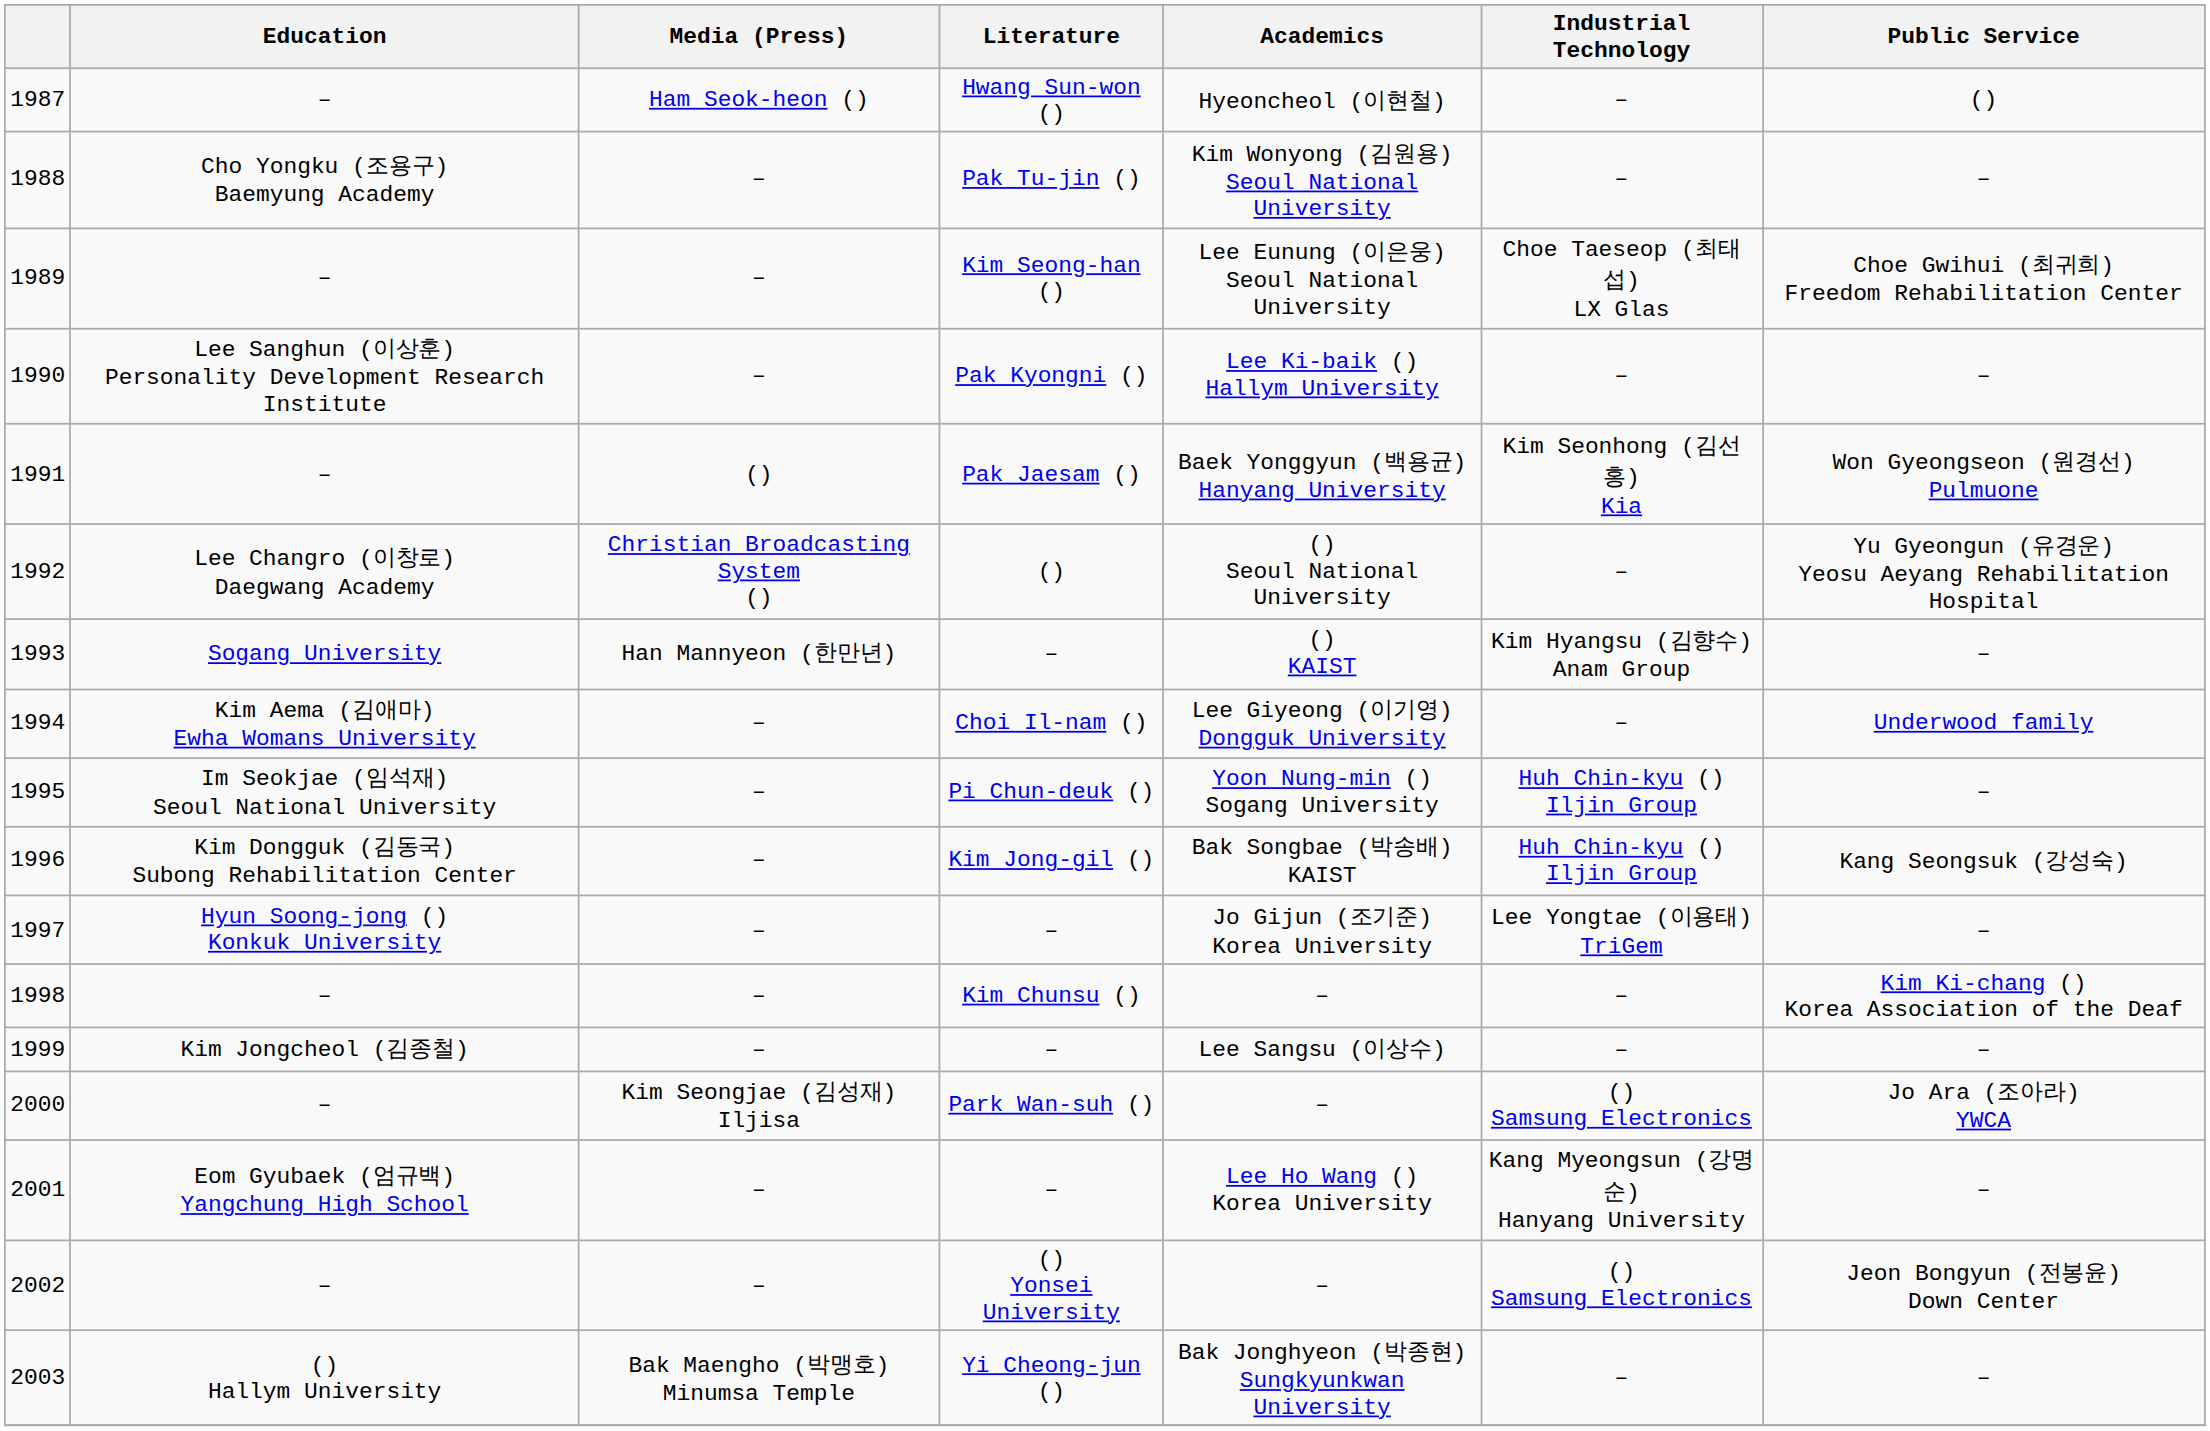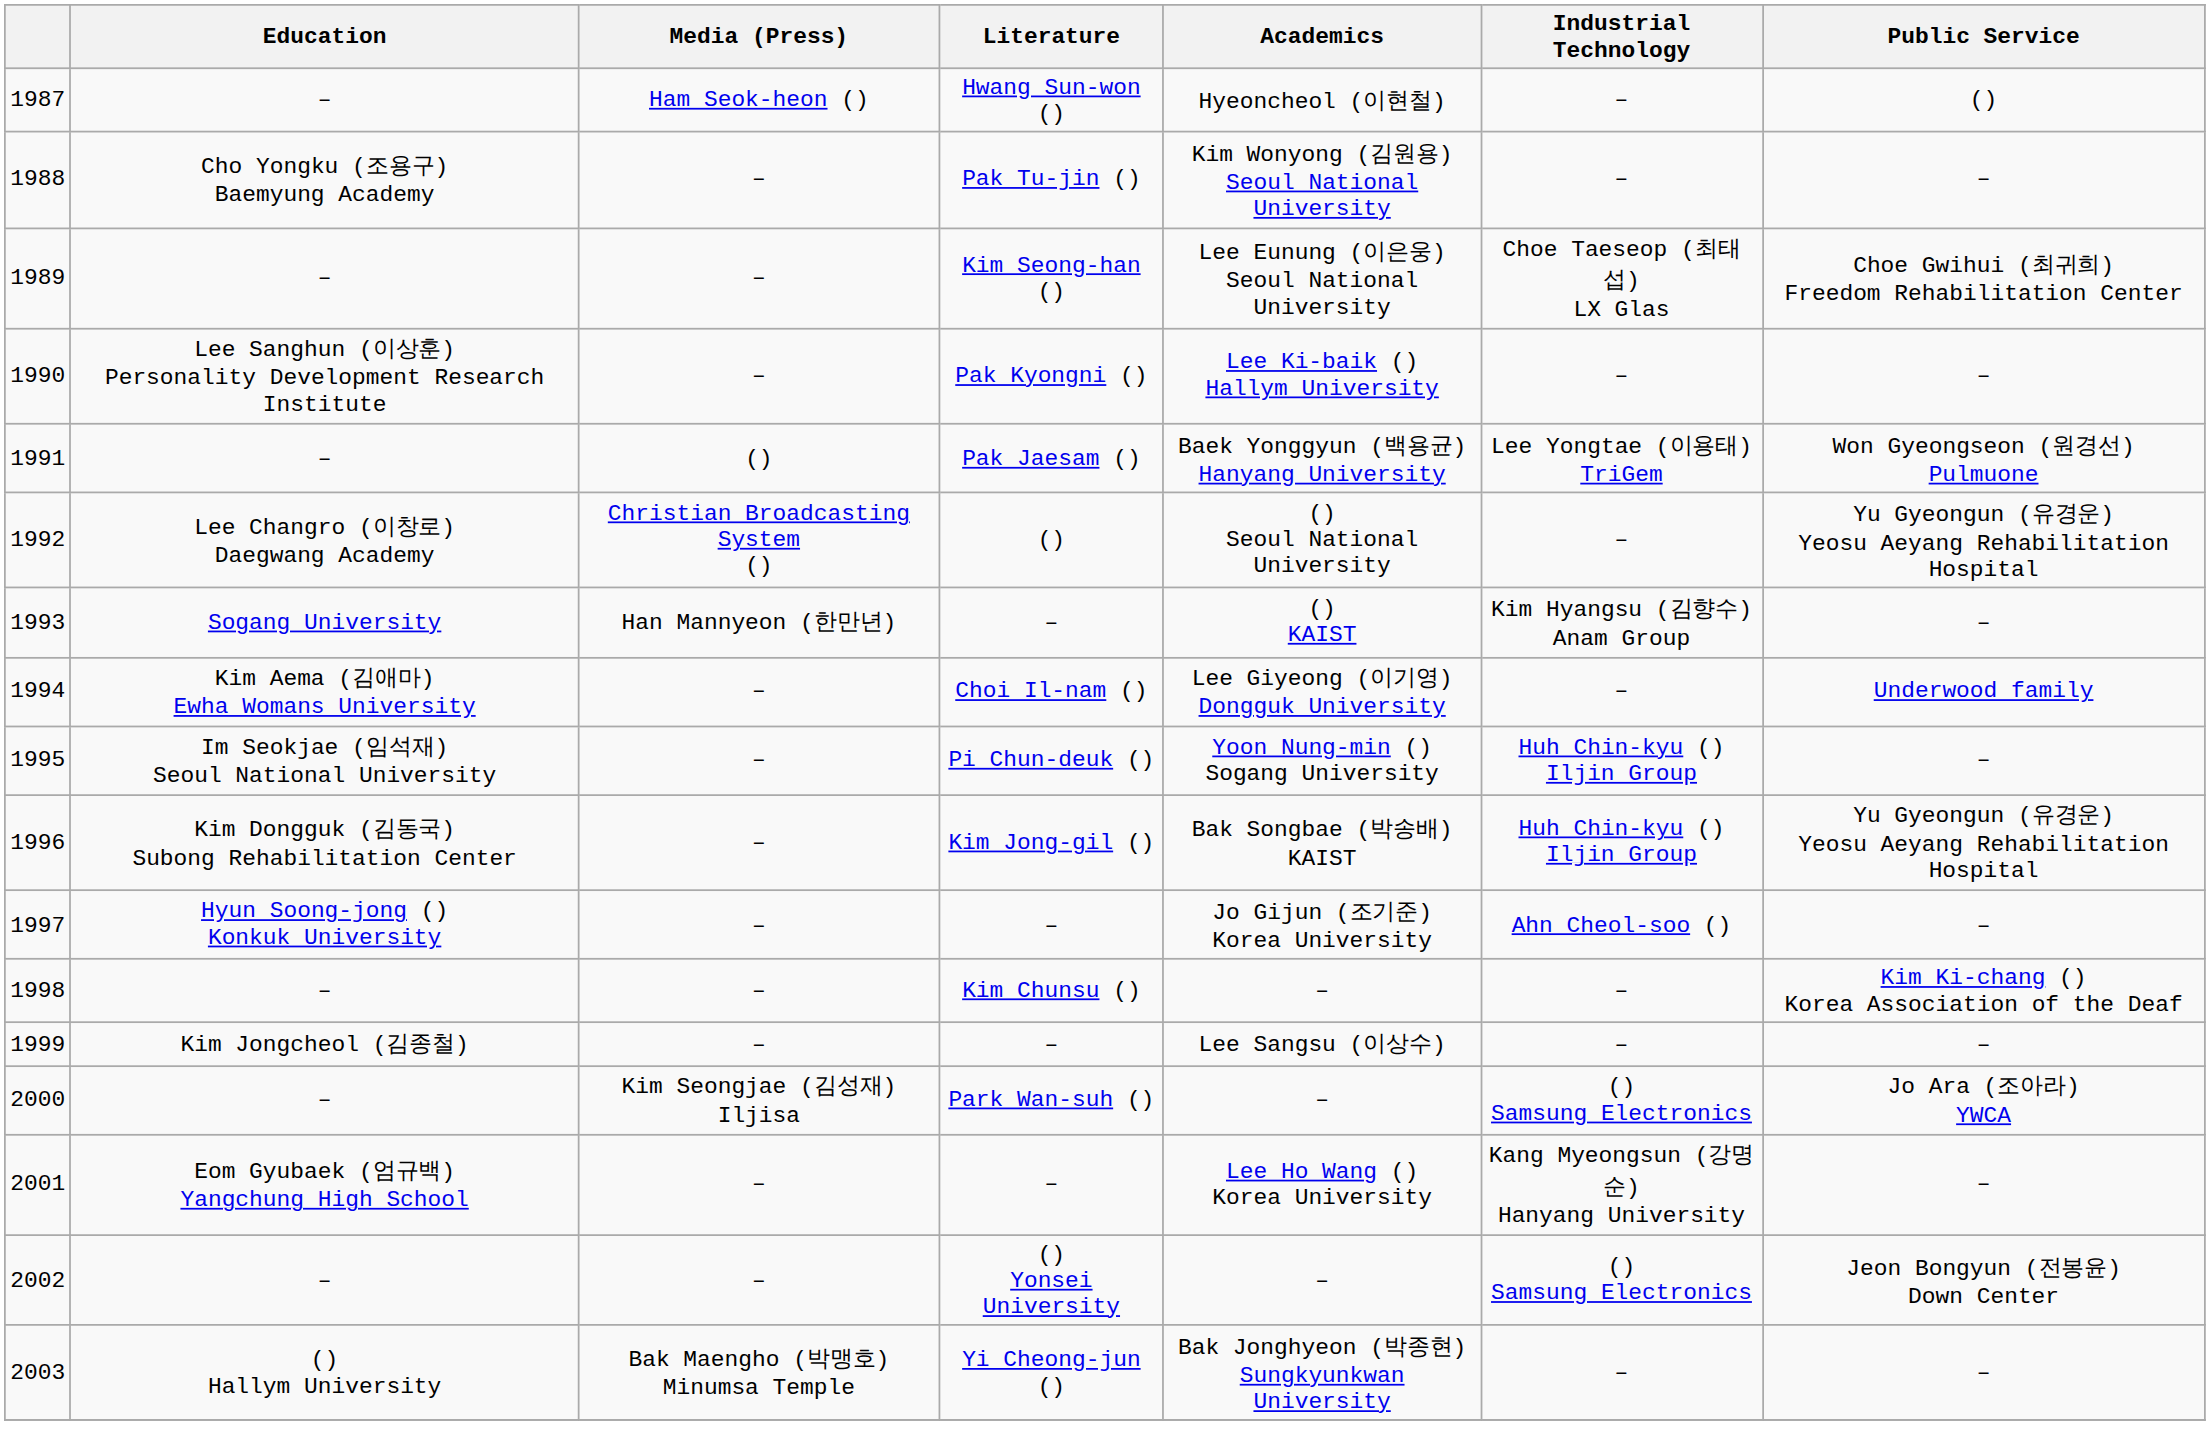1991 | Industrial Technology: Kim Seonhong (김선홍) Kia -> Lee Yongtae (이용태) TriGem
1996 | Public Service: Kang Seongsuk (강성숙) -> Yu Gyeongun (유경운) Yeosu Aeyang Rehabilitation Hospital
1997 | Industrial Technology: Lee Yongtae (이용태) TriGem -> Ahn Cheol-soo ()
